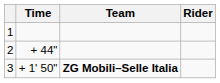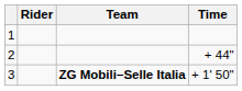columns swapped: Rider <-> Time
